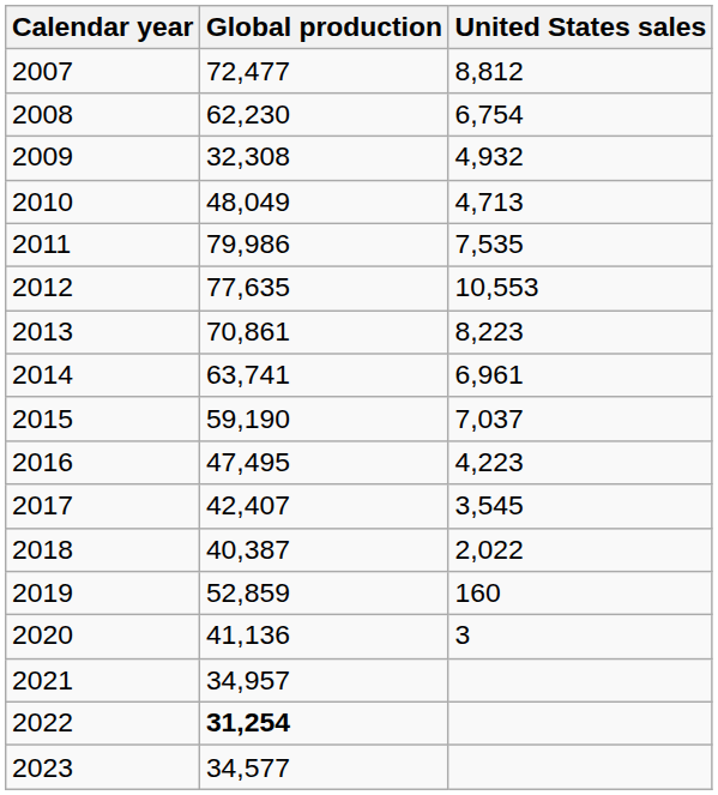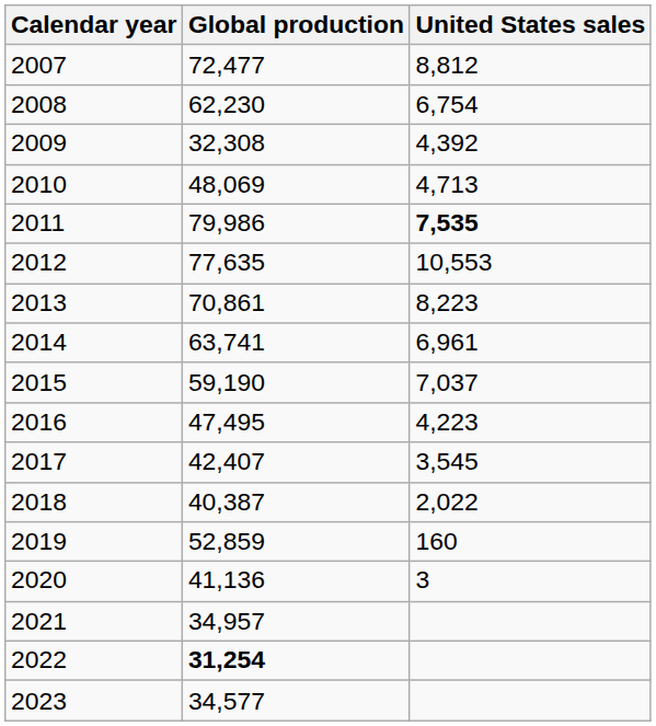2009 | United States sales: 4,932 -> 4,392
2010 | Global production: 48,049 -> 48,069
2011 | United States sales: normal -> bold
